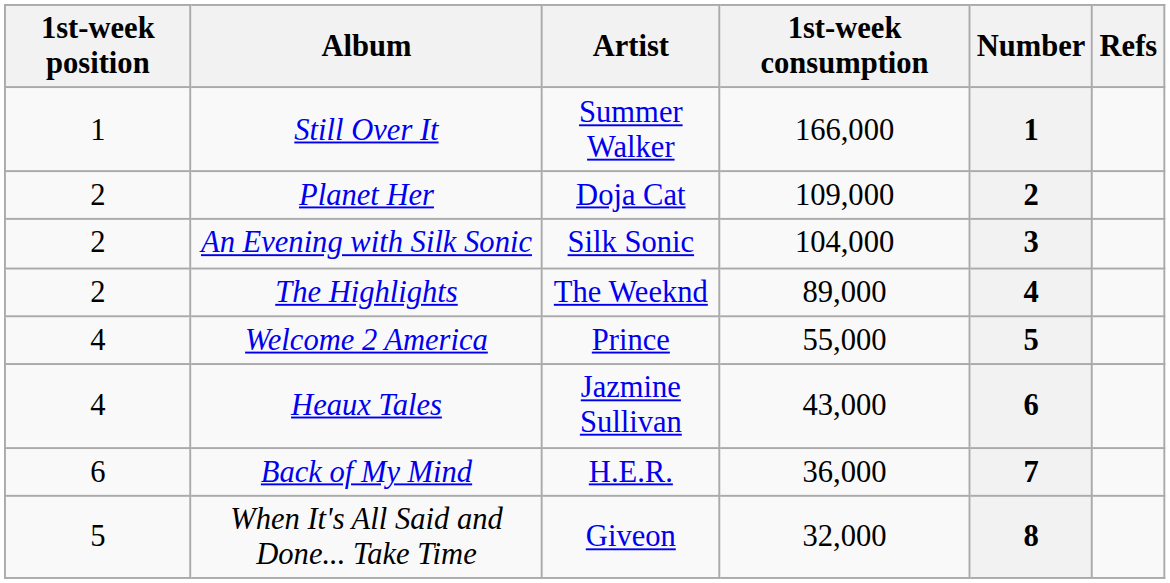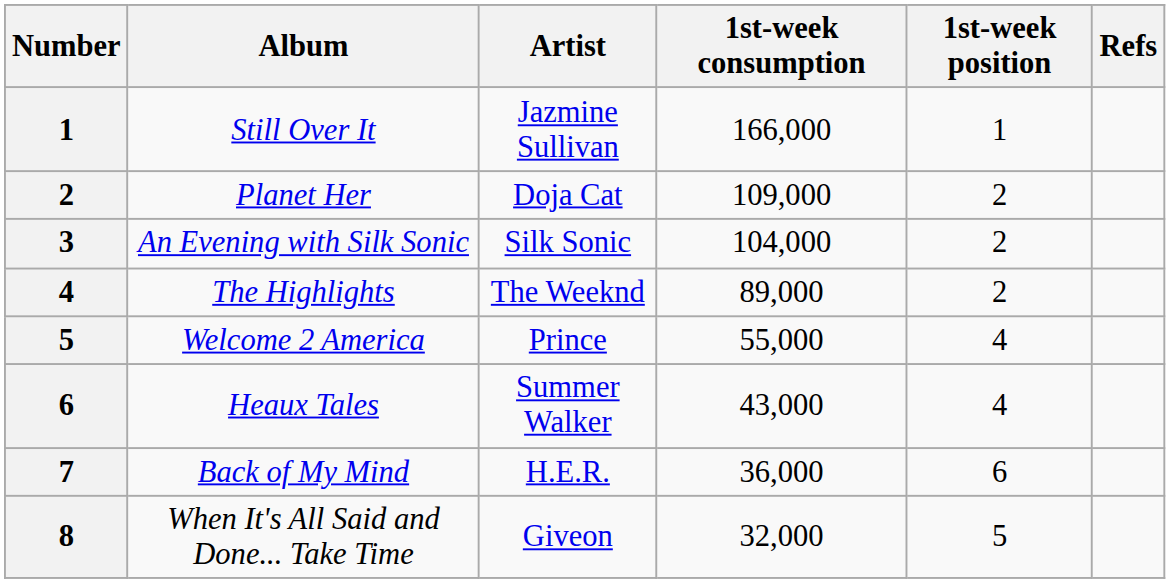columns swapped: Number <-> 1st-week position
Still Over It | Artist: Summer Walker -> Jazmine Sullivan
Heaux Tales | Artist: Jazmine Sullivan -> Summer Walker
